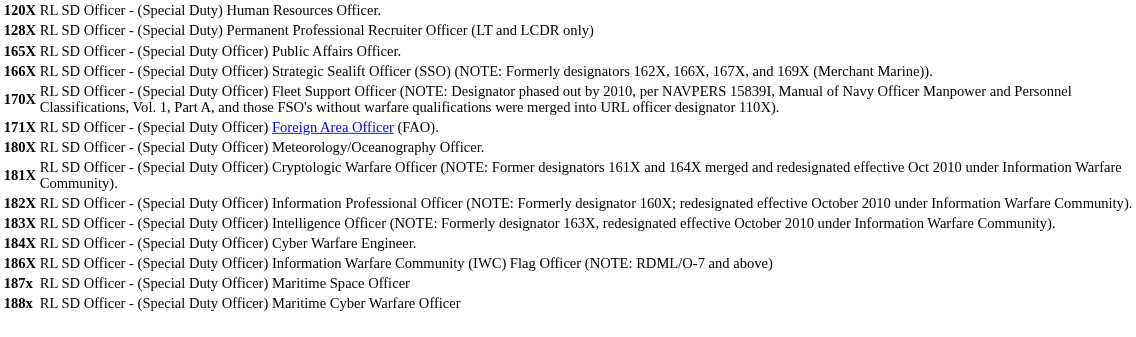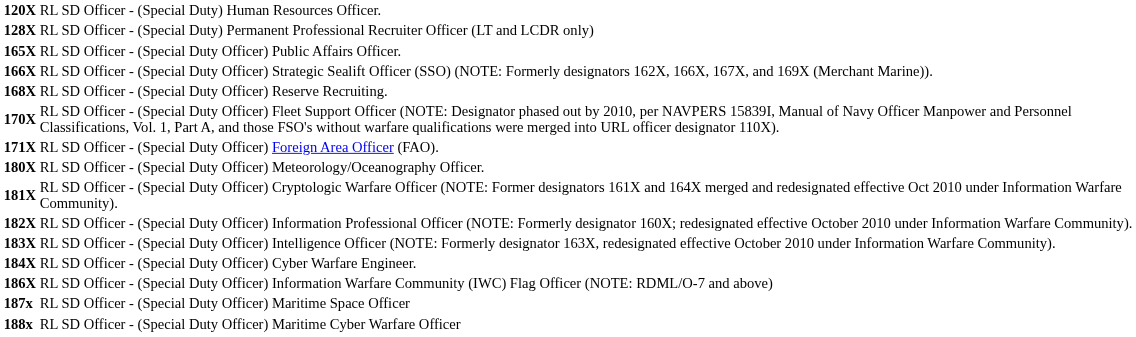+ row: 168X | RL SD Officer - (Special Duty Officer) Reserve Recruiting.
